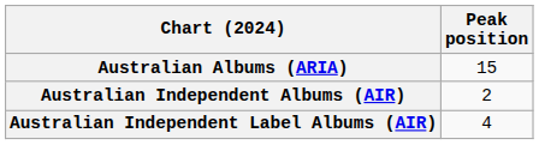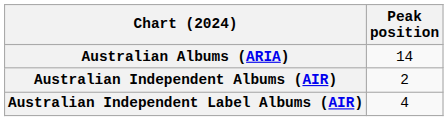Australian Albums (ARIA) | Peak position: 15 -> 14
